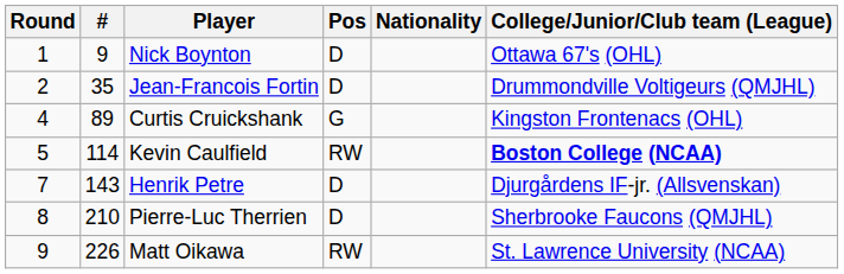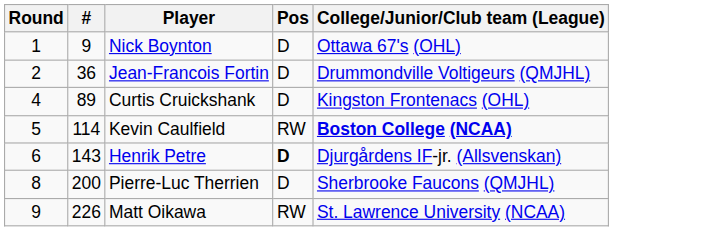- column: Nationality
Jean-Francois Fortin | #: 35 -> 36
Curtis Cruickshank | Pos: G -> D
Henrik Petre | Round: 7 -> 6
Henrik Petre | Pos: normal -> bold
Pierre-Luc Therrien | #: 210 -> 200
